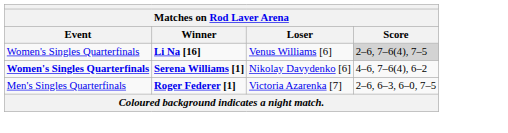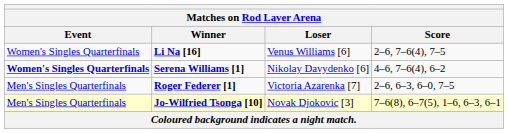Li Na [16] | Score: lightgrey background -> no background
+ row: Men's Singles Quarterfinals | Jo-Wilfried Tsonga [10] | Novak Djokovic [3] | 7–6(8), 6–7(5), 1–6, 6–3, 6–1
